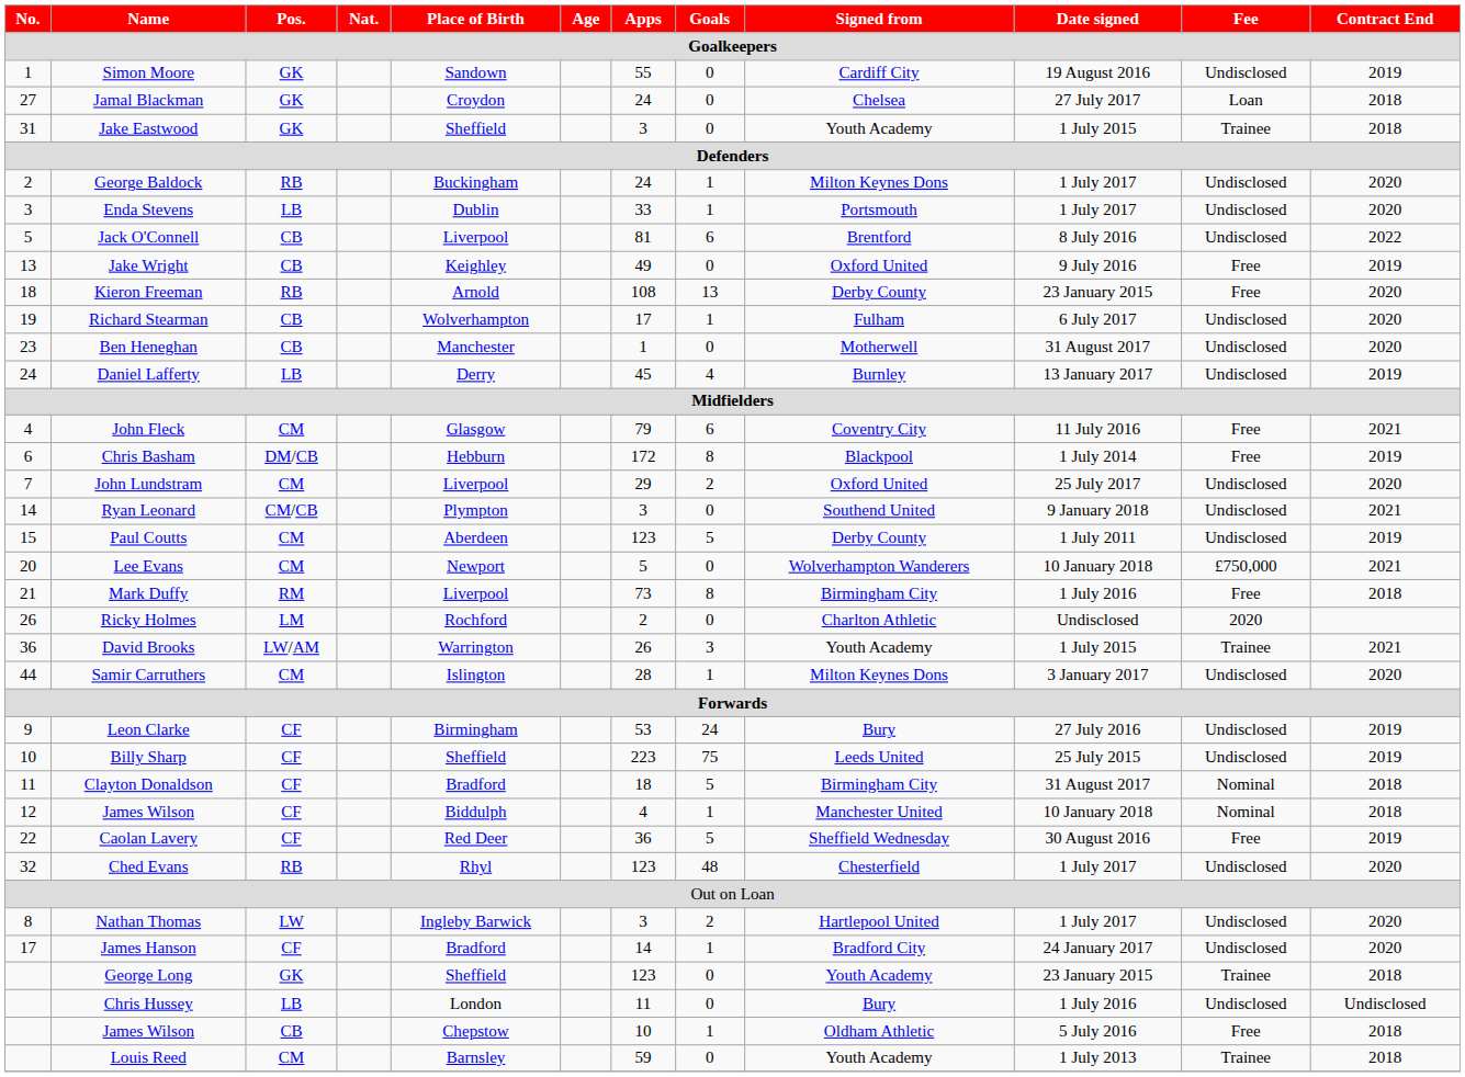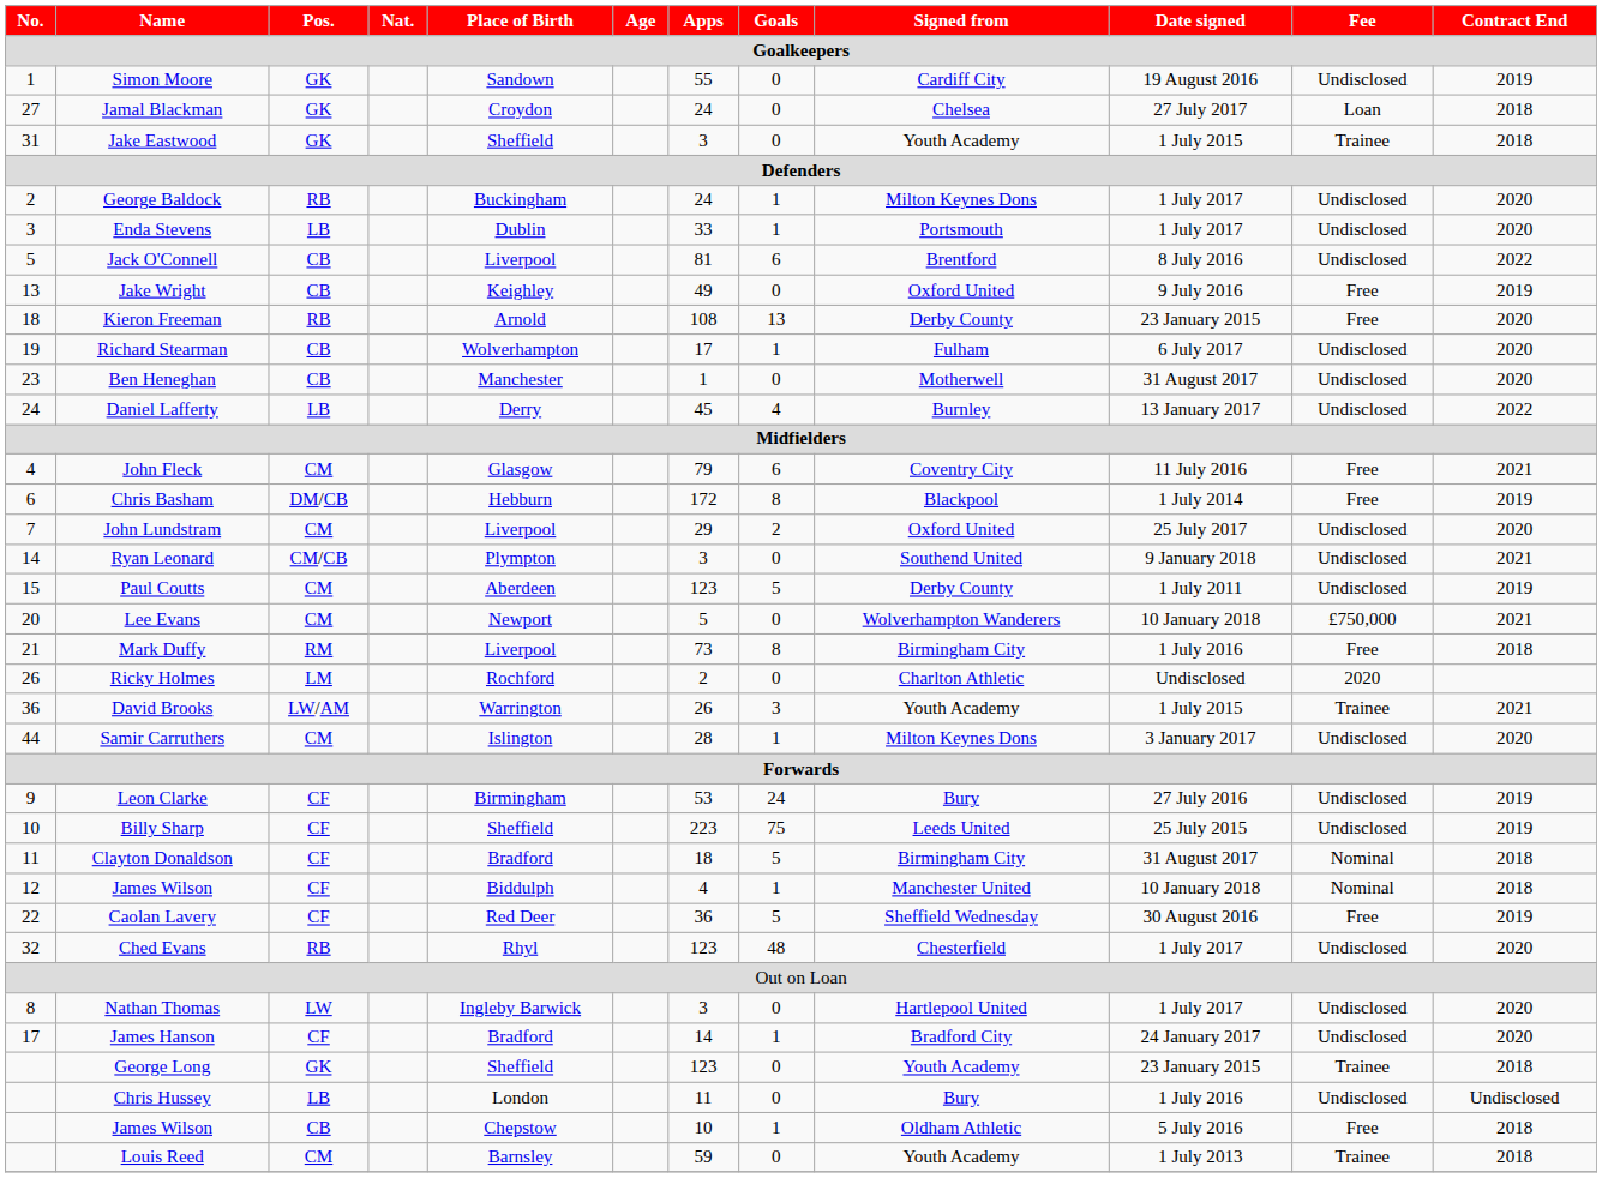Daniel Lafferty | Contract End: 2019 -> 2022
Nathan Thomas | Goals: 2 -> 0
